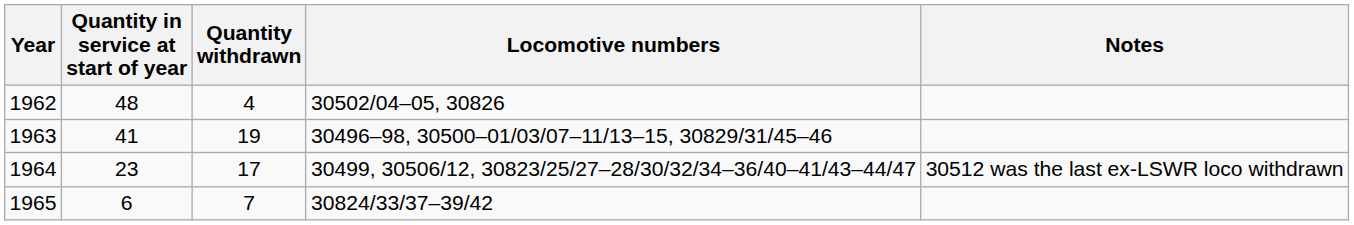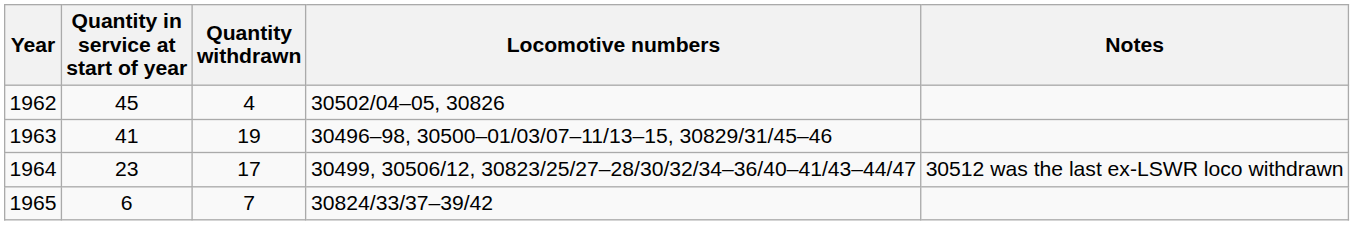1962 | Quantity in service at start of year: 48 -> 45
